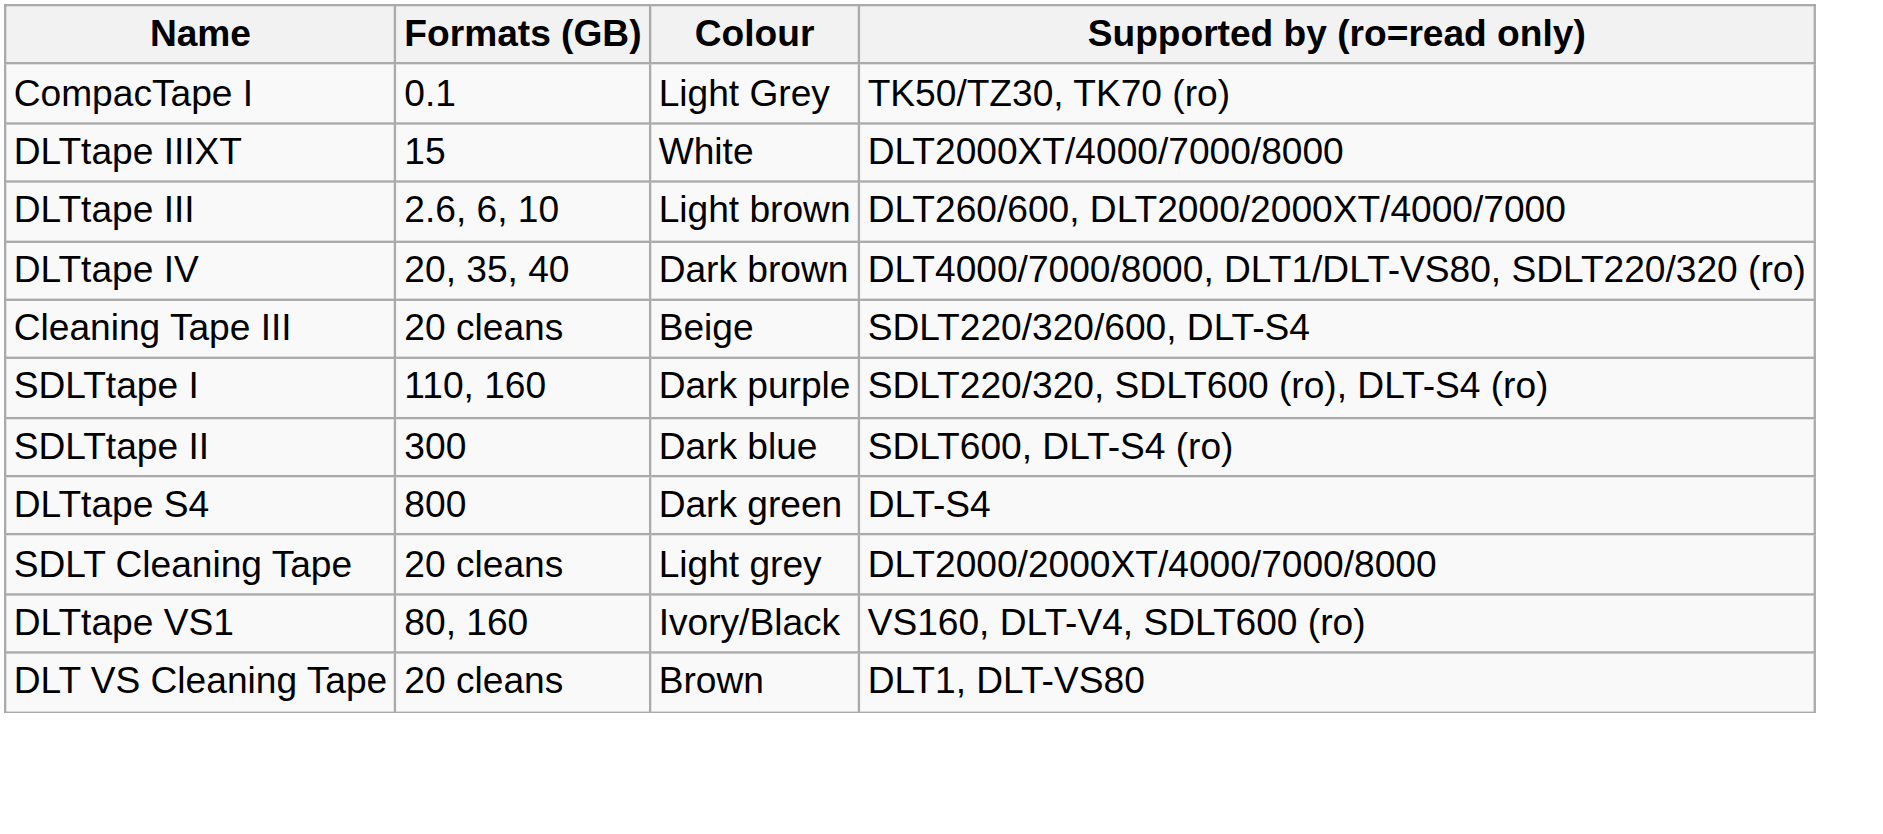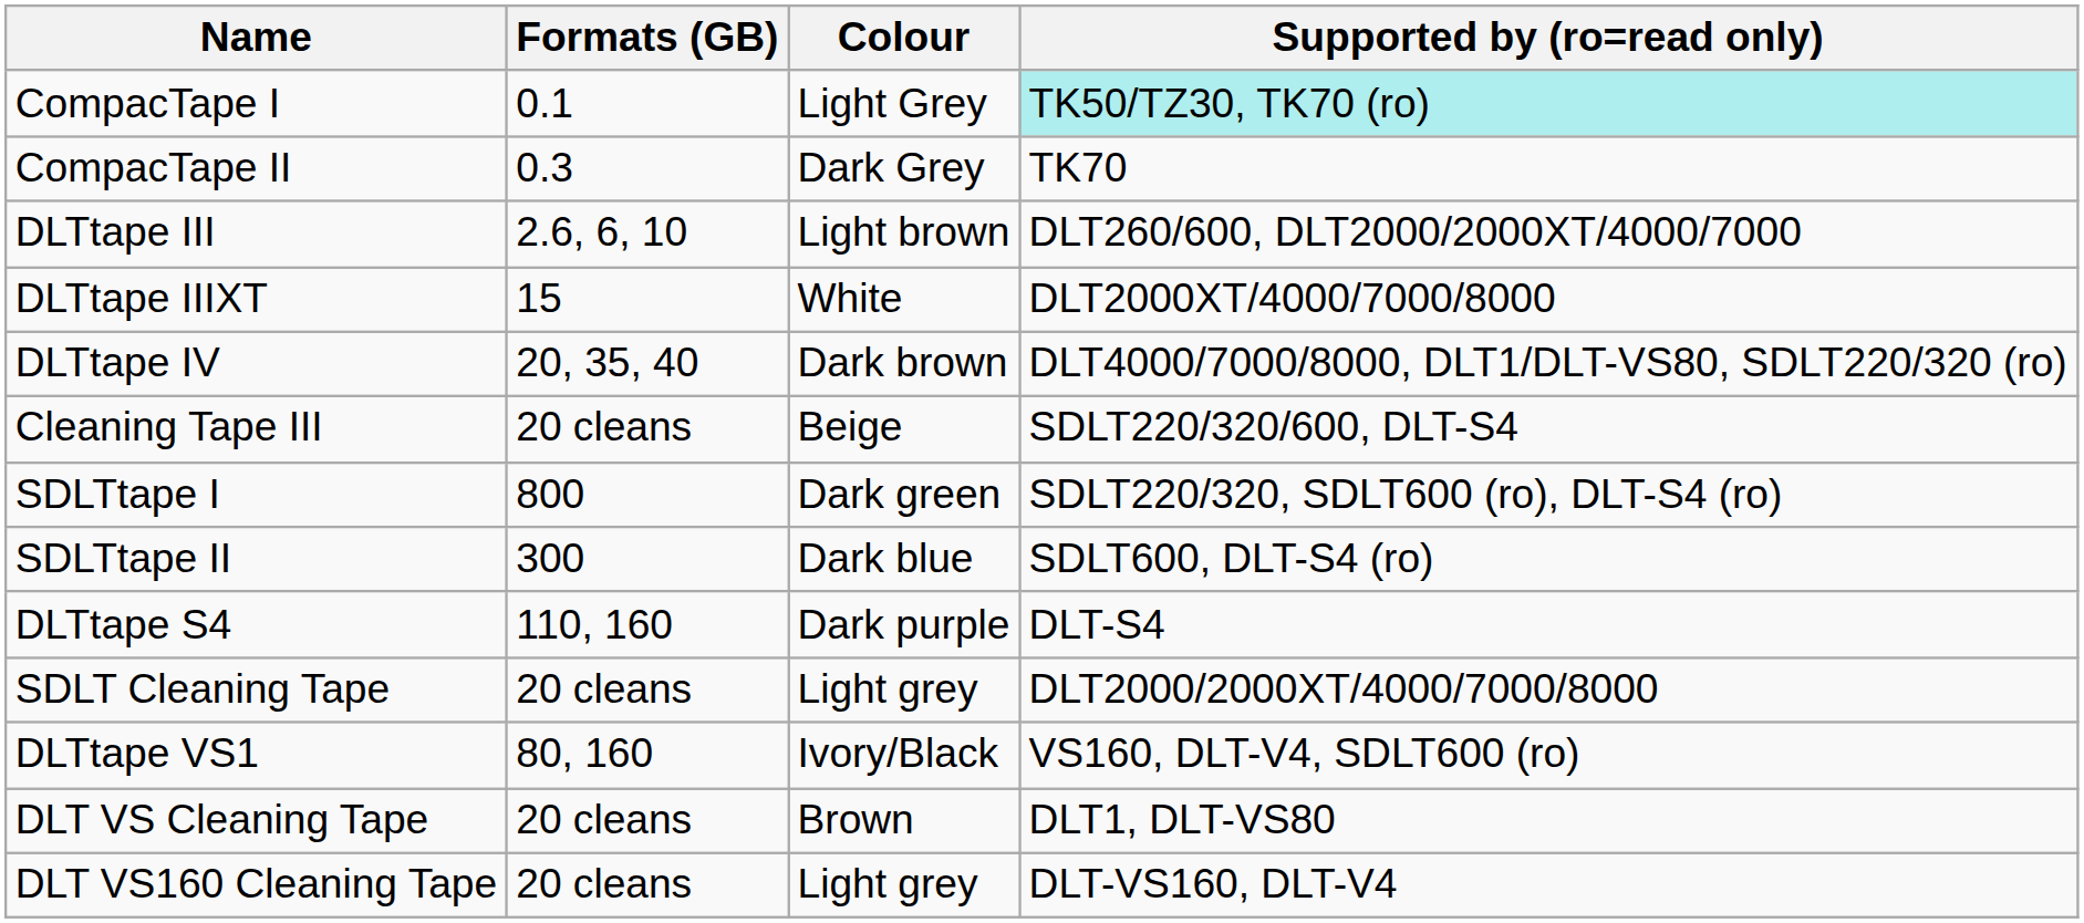CompacTape I | Supported by (ro=read only): no background -> paleturquoise background
+ row: CompacTape II | 0.3 | Dark Grey | TK70
rows swapped: DLTtape III <-> DLTtape IIIXT
SDLTtape I | Formats (GB): 110, 160 -> 800
SDLTtape I | Colour: Dark purple -> Dark green
DLTtape S4 | Formats (GB): 800 -> 110, 160
DLTtape S4 | Colour: Dark green -> Dark purple
+ row: DLT VS160 Cleaning Tape | 20 cleans | Light grey | DLT-VS160, DLT-V4
